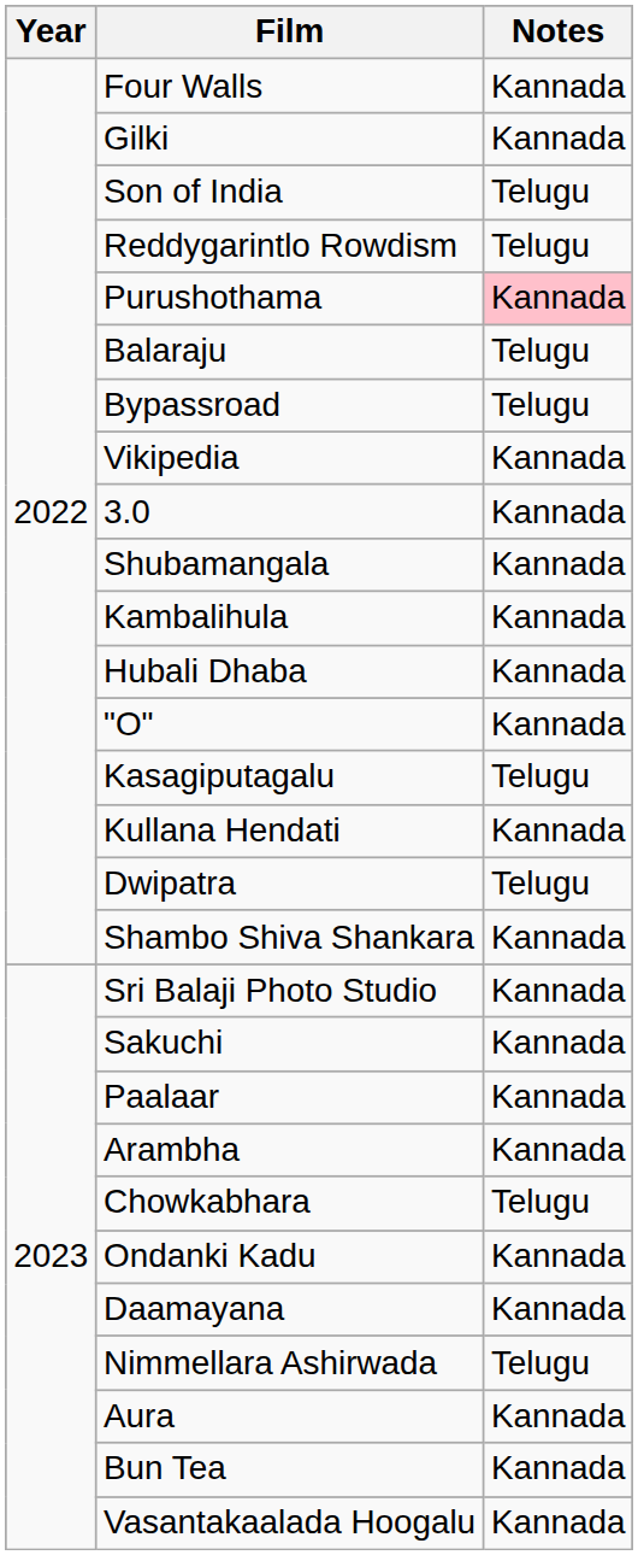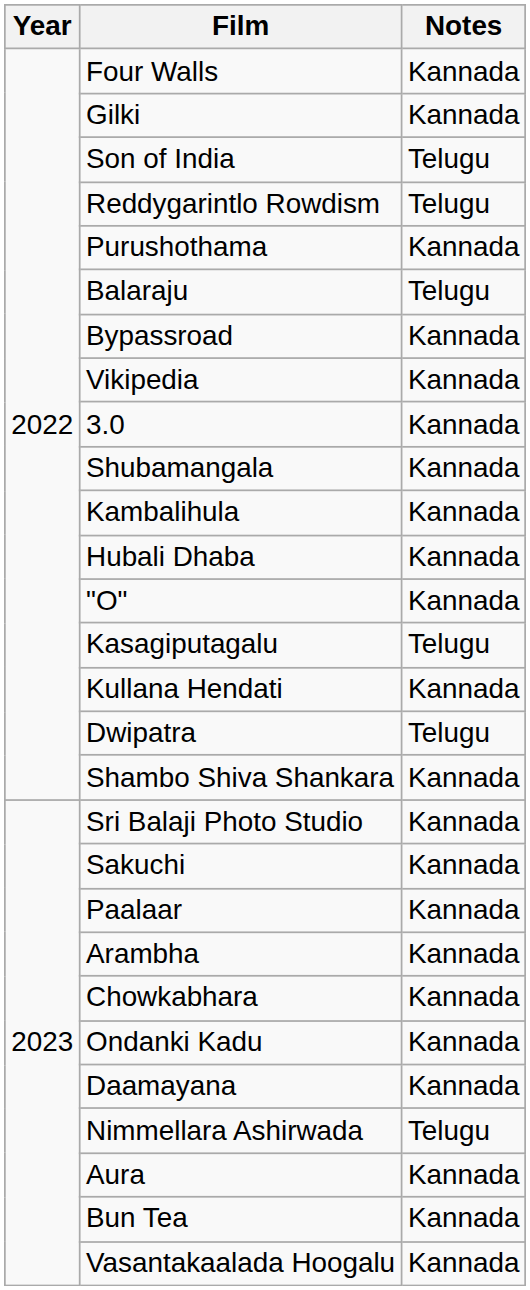Purushothama | Notes: pink background -> no background
Bypassroad | Notes: Telugu -> Kannada
Chowkabhara | Notes: Telugu -> Kannada
